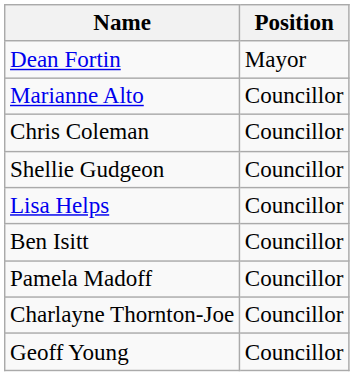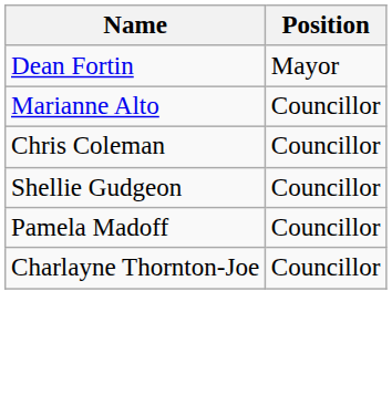- row: Lisa Helps | Councillor
- row: Ben Isitt | Councillor
- row: Geoff Young | Councillor
